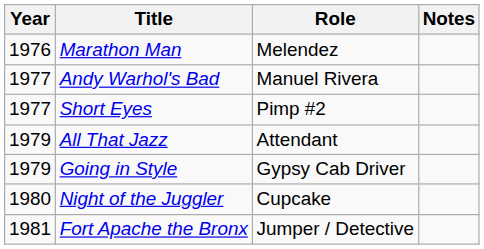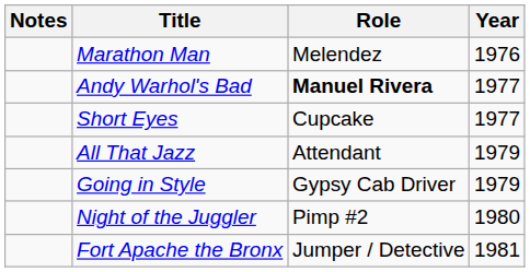columns swapped: Year <-> Notes
Andy Warhol's Bad | Role: normal -> bold
Short Eyes | Role: Pimp #2 -> Cupcake
Night of the Juggler | Role: Cupcake -> Pimp #2
